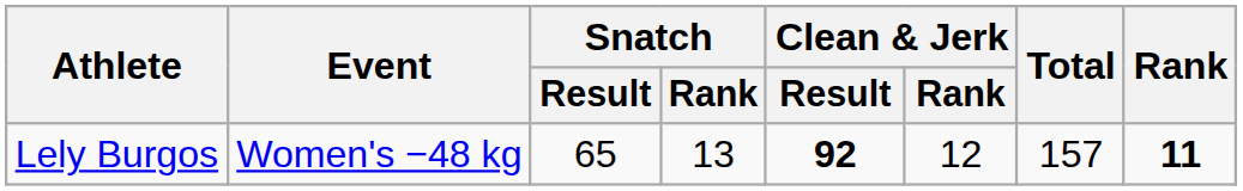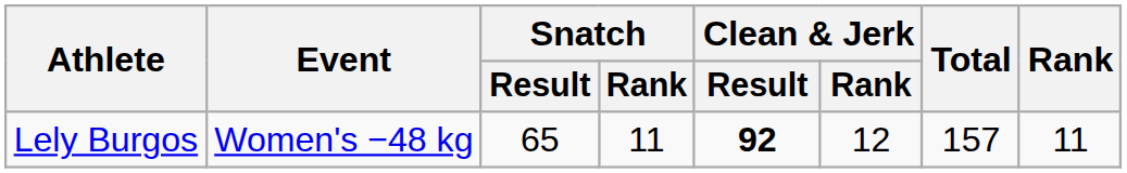Lely Burgos | Snatch / Rank: 13 -> 11
Lely Burgos | Rank: bold -> normal
